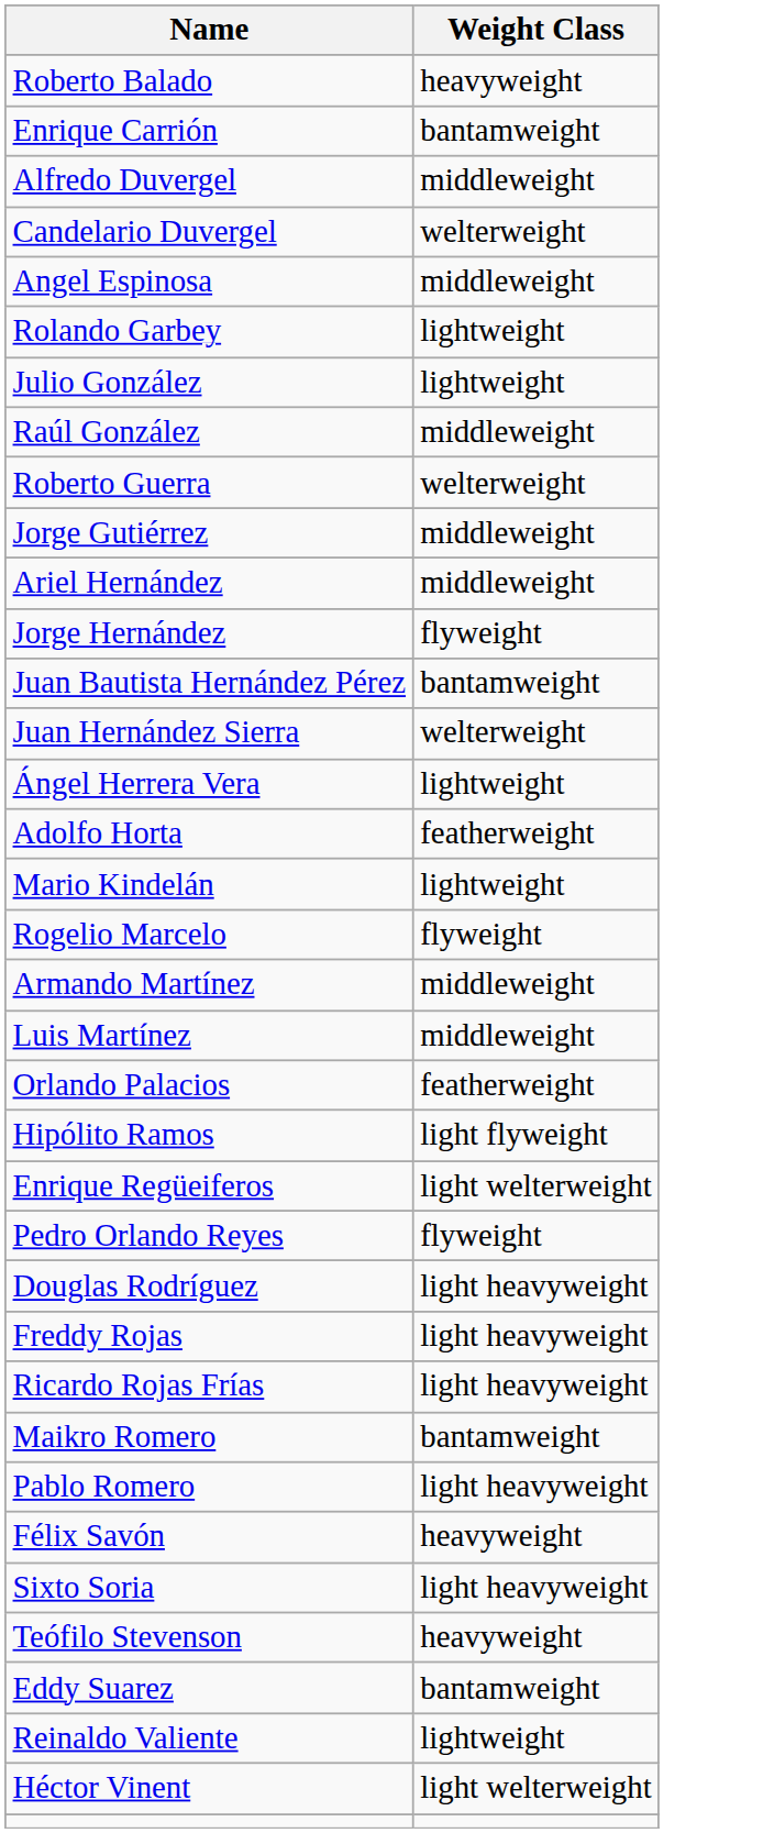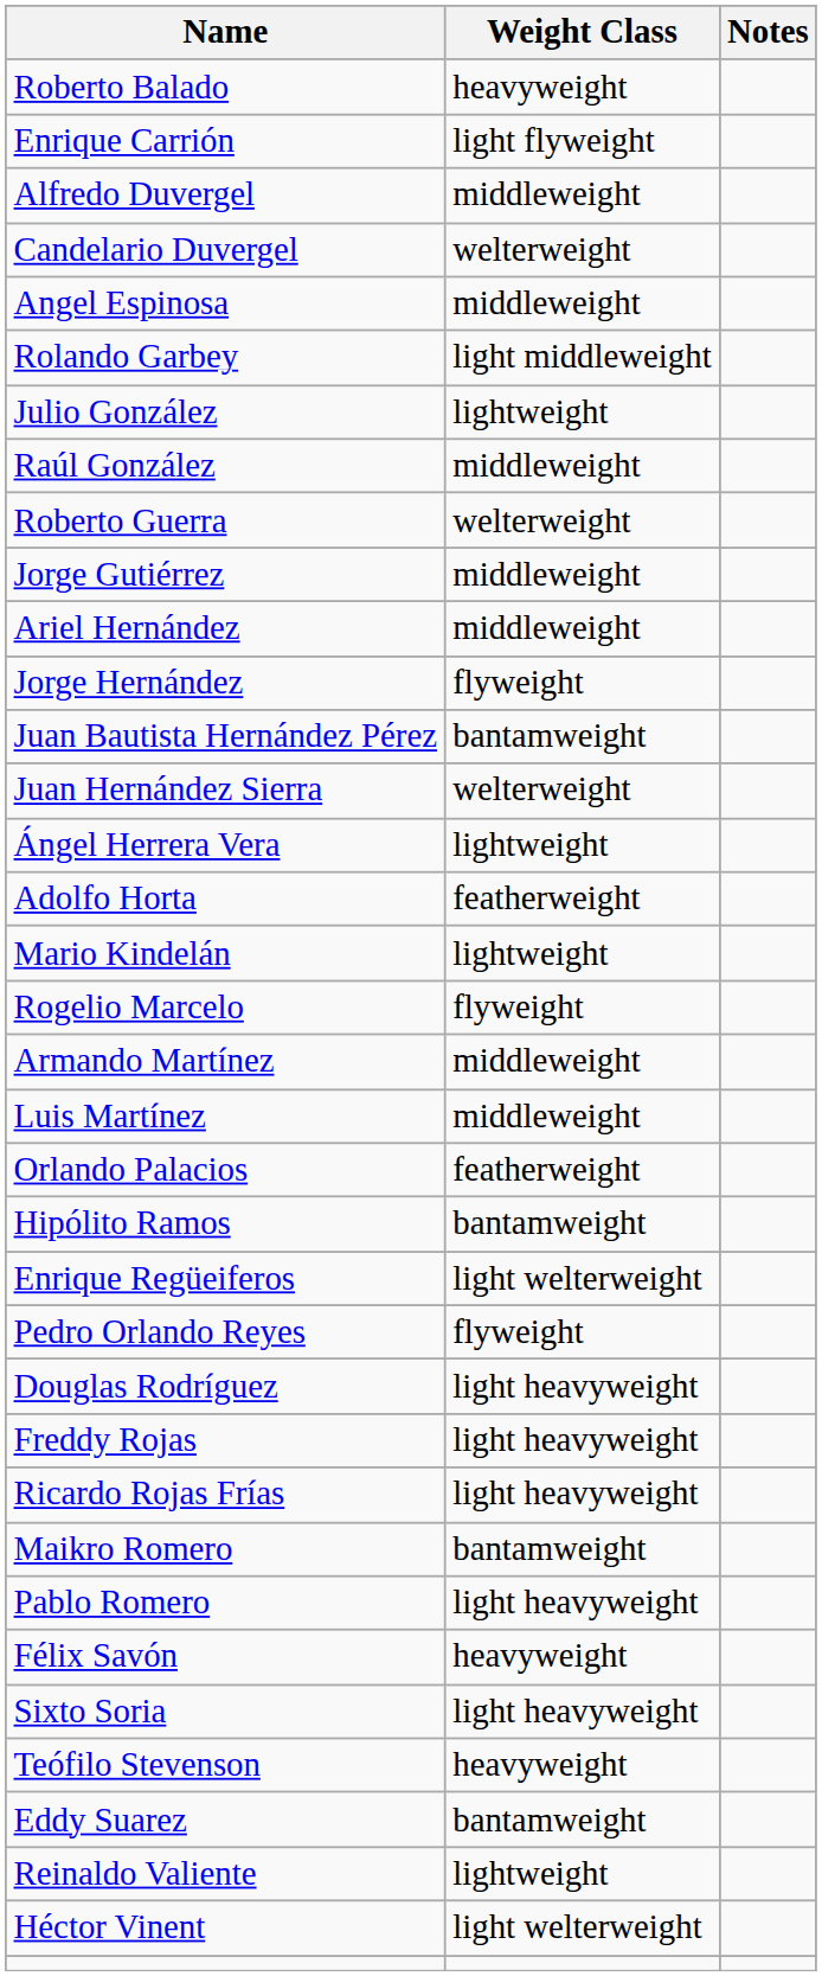+ column: Notes
Enrique Carrión | Weight Class: bantamweight -> light flyweight
Rolando Garbey | Weight Class: lightweight -> light middleweight
Hipólito Ramos | Weight Class: light flyweight -> bantamweight
